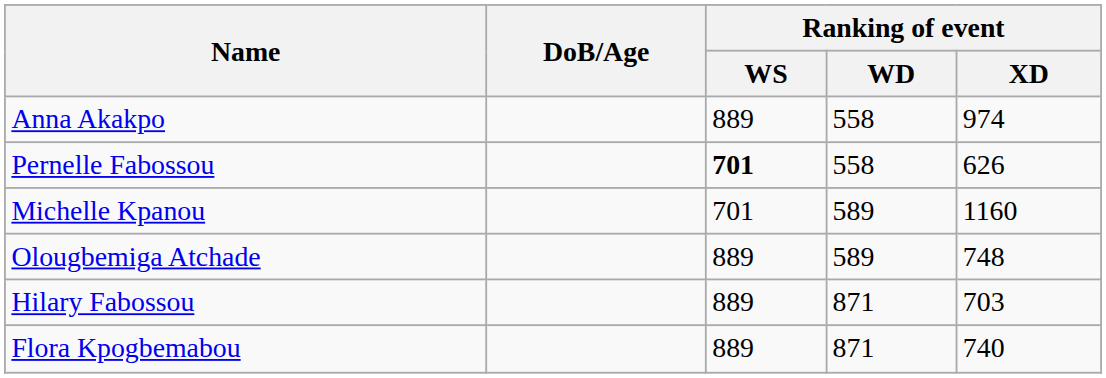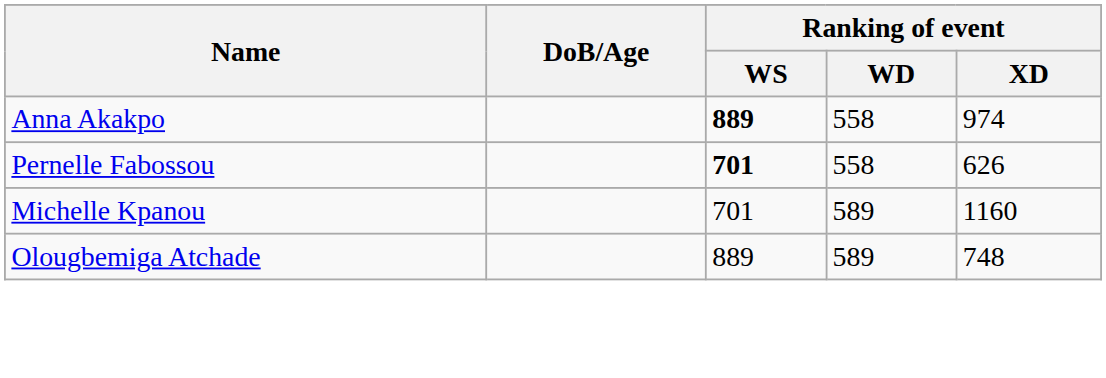Anna Akakpo | Ranking of event / WS: normal -> bold
- row: Hilary Fabossou | 889 | 871 | 703
- row: Flora Kpogbemabou | 889 | 871 | 740
